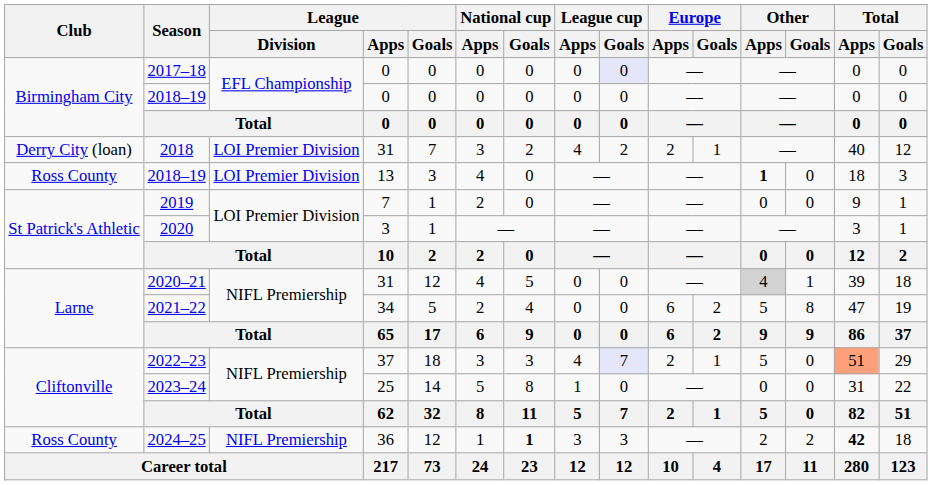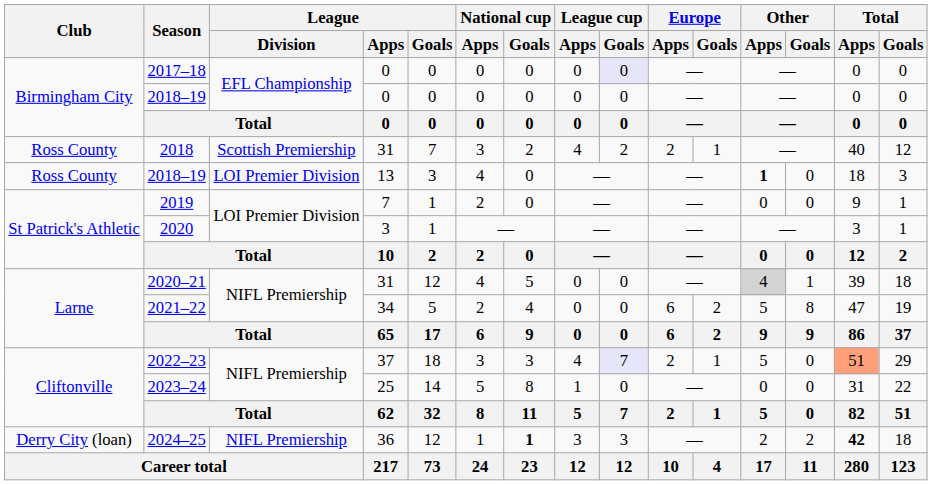2018 | Club: Derry City (loan) -> Ross County
2018 | League / Division: LOI Premier Division -> Scottish Premiership
2024–25 | Club: Ross County -> Derry City (loan)
